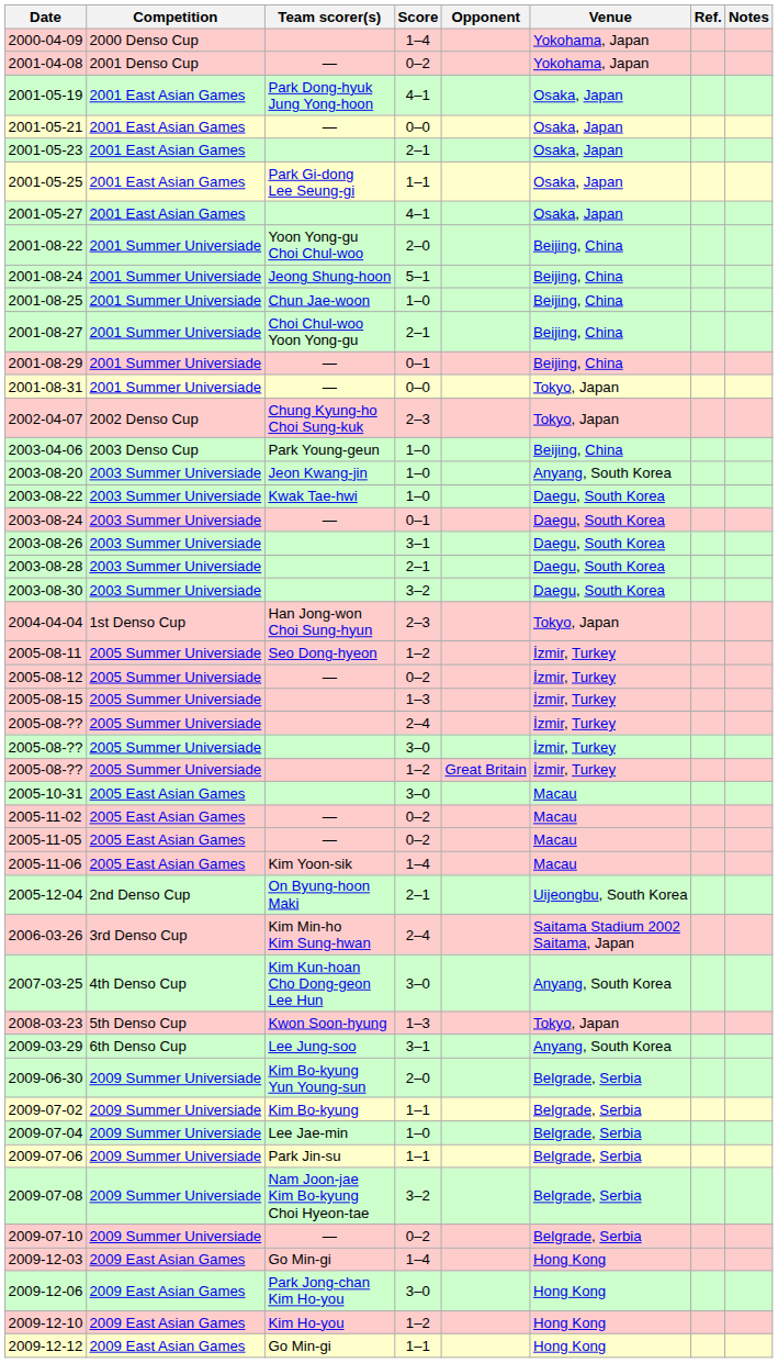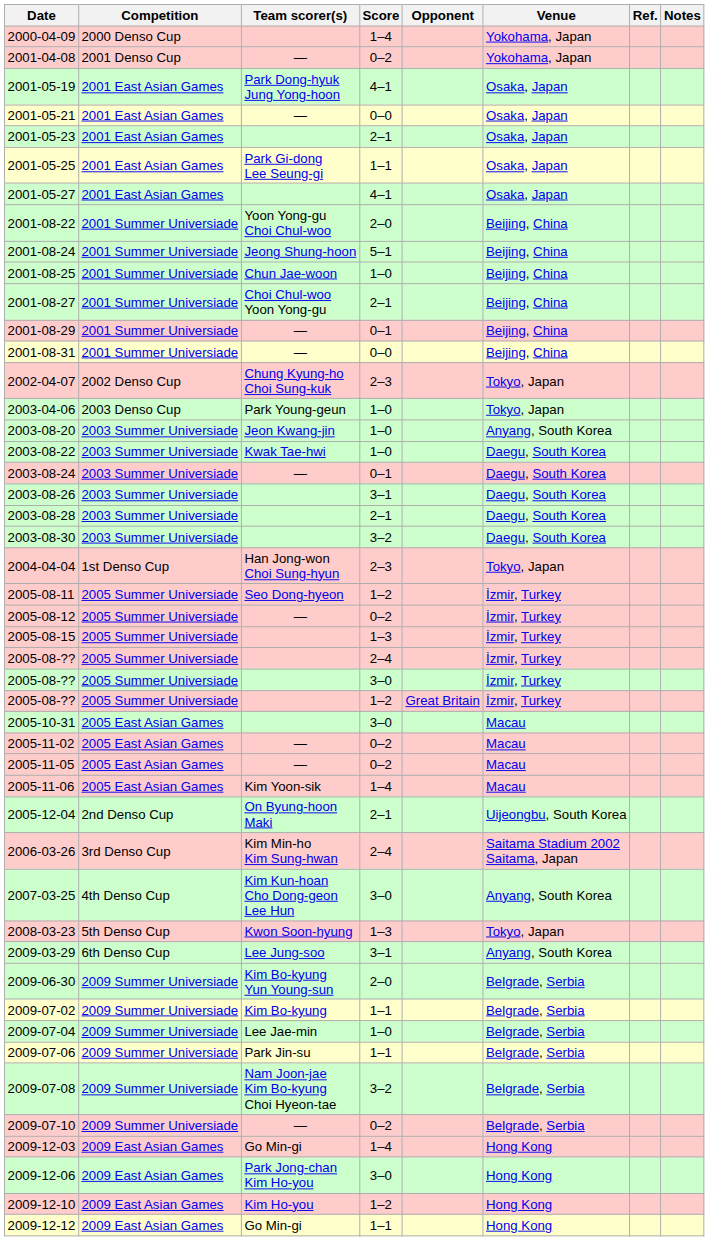2001-08-31 | Venue: Tokyo, Japan -> Beijing, China
2003-04-06 | Venue: Beijing, China -> Tokyo, Japan
